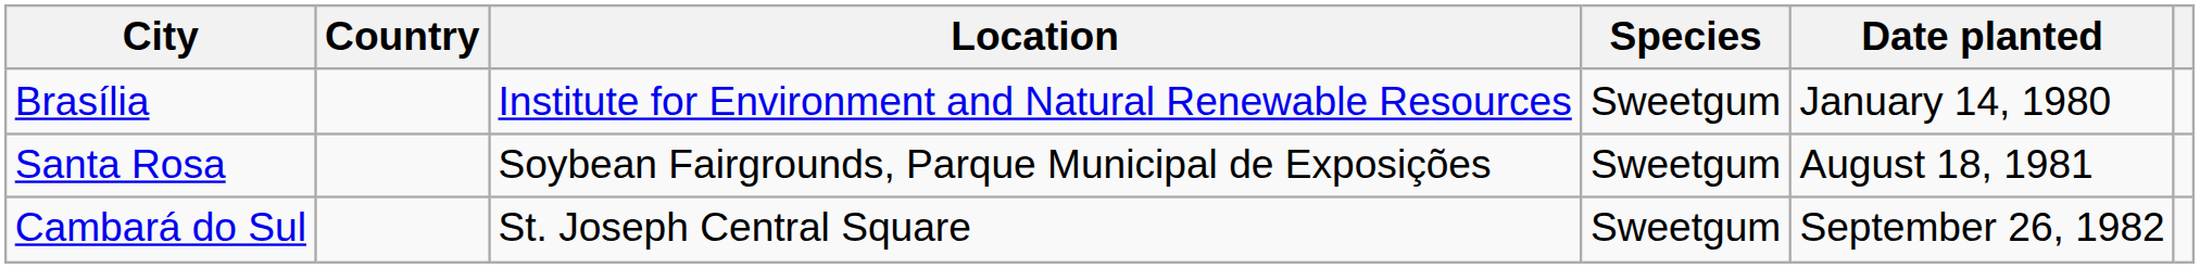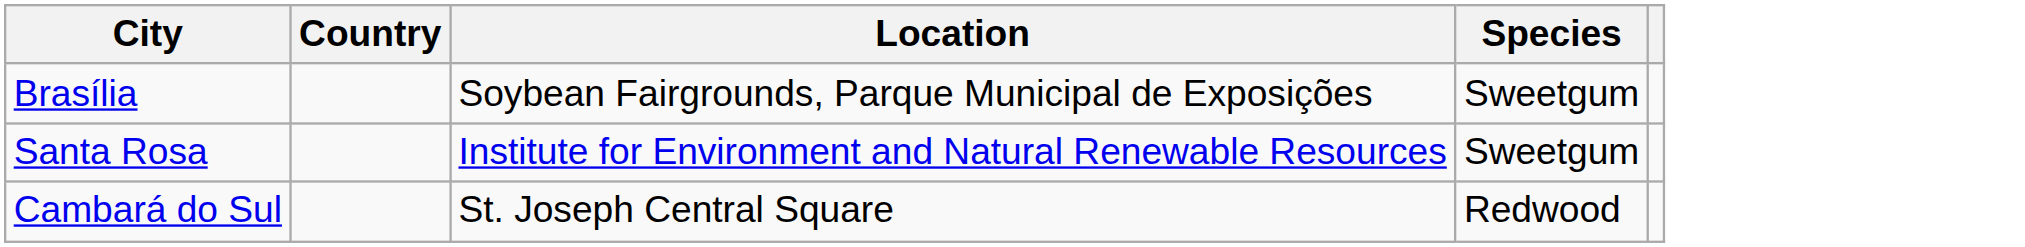- column: Date planted | January 14, 1980 | August 18, 1981 | September 26, 1982
Brasília | Location: Institute for Environment and Natural Renewable Resources -> Soybean Fairgrounds, Parque Municipal de Exposições
Santa Rosa | Location: Soybean Fairgrounds, Parque Municipal de Exposições -> Institute for Environment and Natural Renewable Resources
Cambará do Sul | Species: Sweetgum -> Redwood
